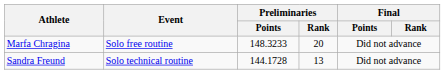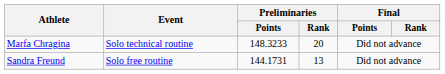Marfa Chragina | Event: Solo free routine -> Solo technical routine
Sandra Freund | Event: Solo technical routine -> Solo free routine
Sandra Freund | Preliminaries / Points: 144.1728 -> 144.1731
